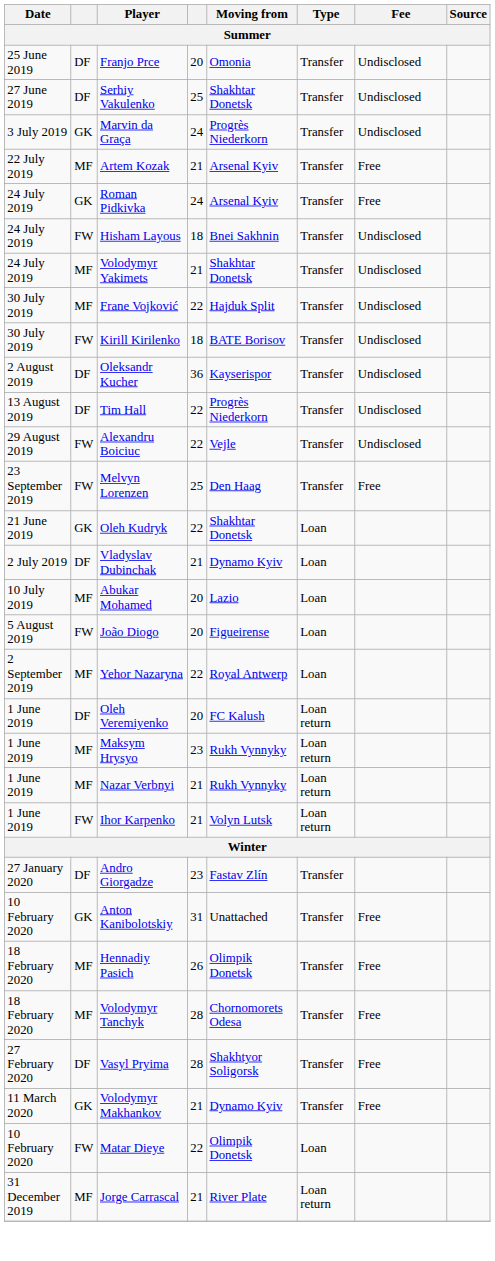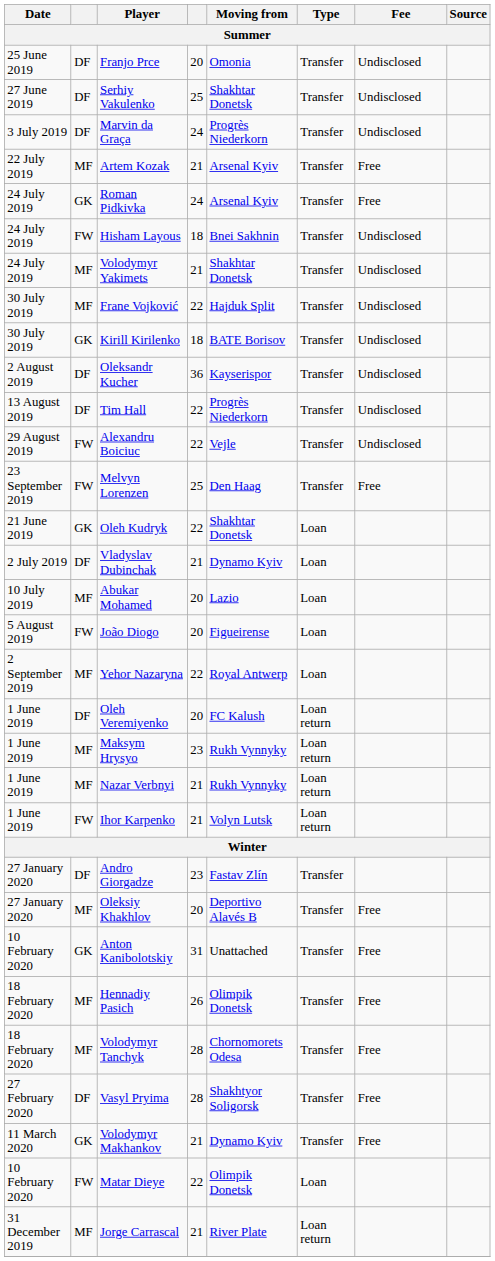Marvin da Graça | column 2: GK -> DF
Kirill Kirilenko | column 2: FW -> GK
+ row: 27 January 2020 | MF | Oleksiy Khakhlov | 20 | Deportivo Alavés B | Transfer | Free
